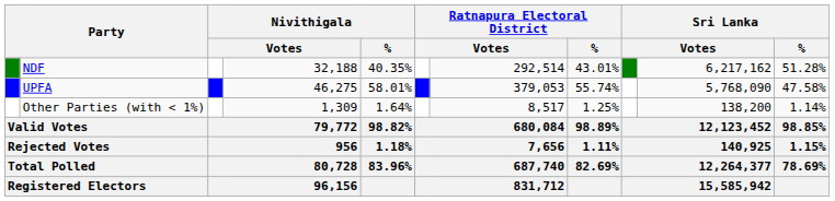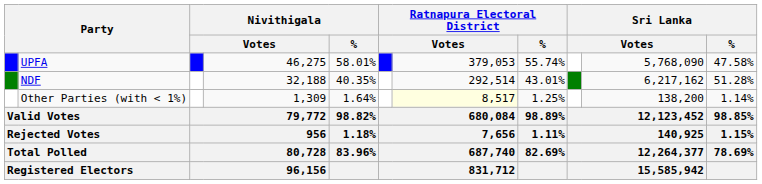rows swapped: UPFA <-> NDF
Other Parties (with < 1%) | column 7: no background -> lightyellow background
